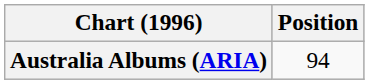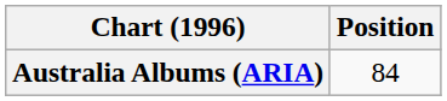Australia Albums (ARIA) | Position: 94 -> 84
